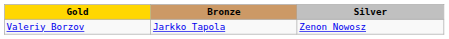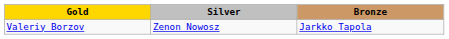columns swapped: Silver <-> Bronze
